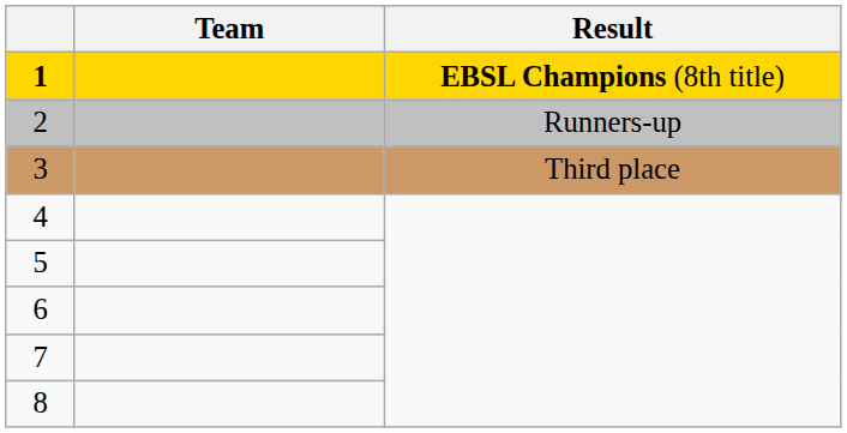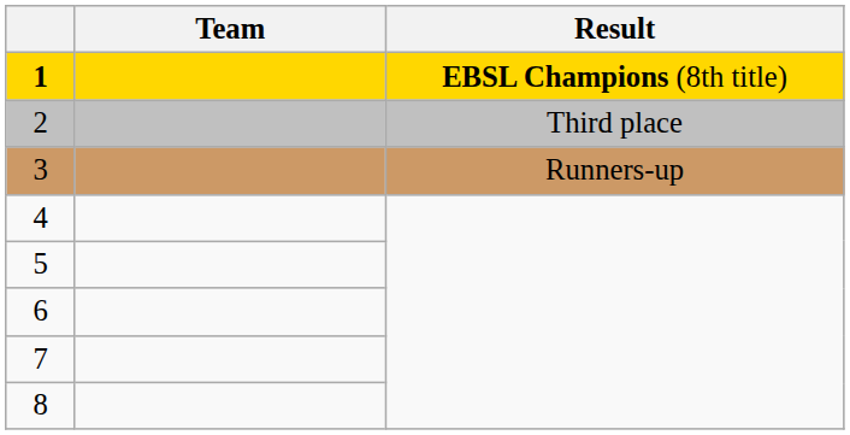2 | Result: Runners-up -> Third place
3 | Result: Third place -> Runners-up
